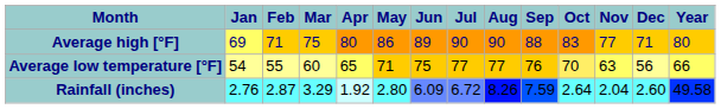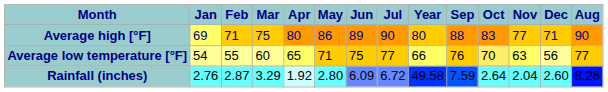columns swapped: Aug <-> Year
